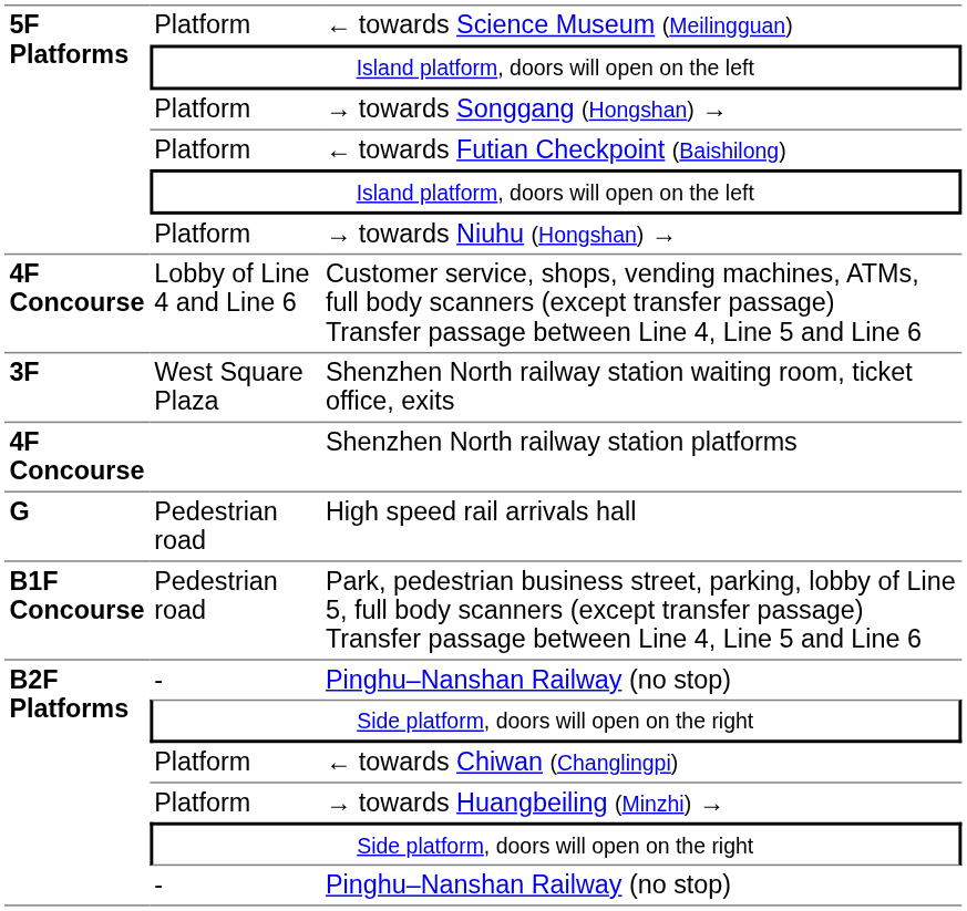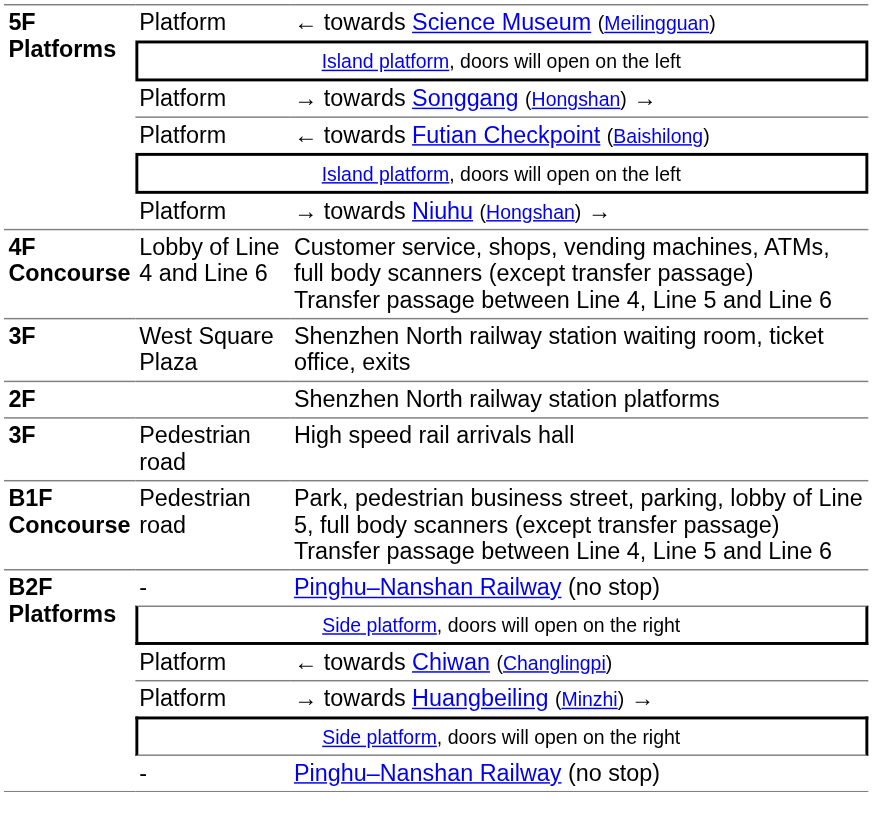Shenzhen North railway station platforms | column 1: 4F Concourse -> 2F
High speed rail arrivals hall | column 1: G -> 3F
